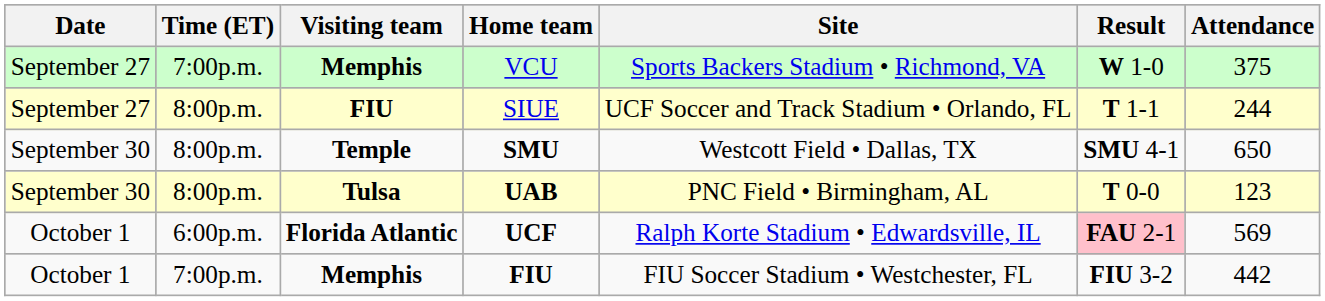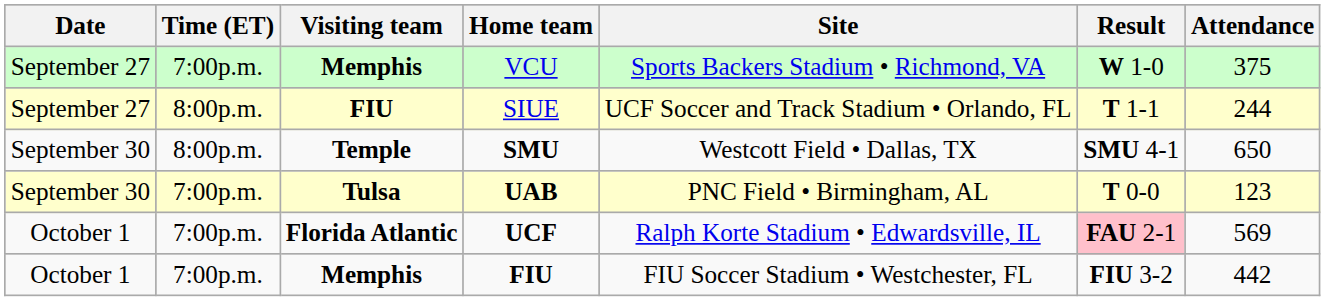UAB | Time (ET): 8:00p.m. -> 7:00p.m.
UCF | Time (ET): 6:00p.m. -> 7:00p.m.
